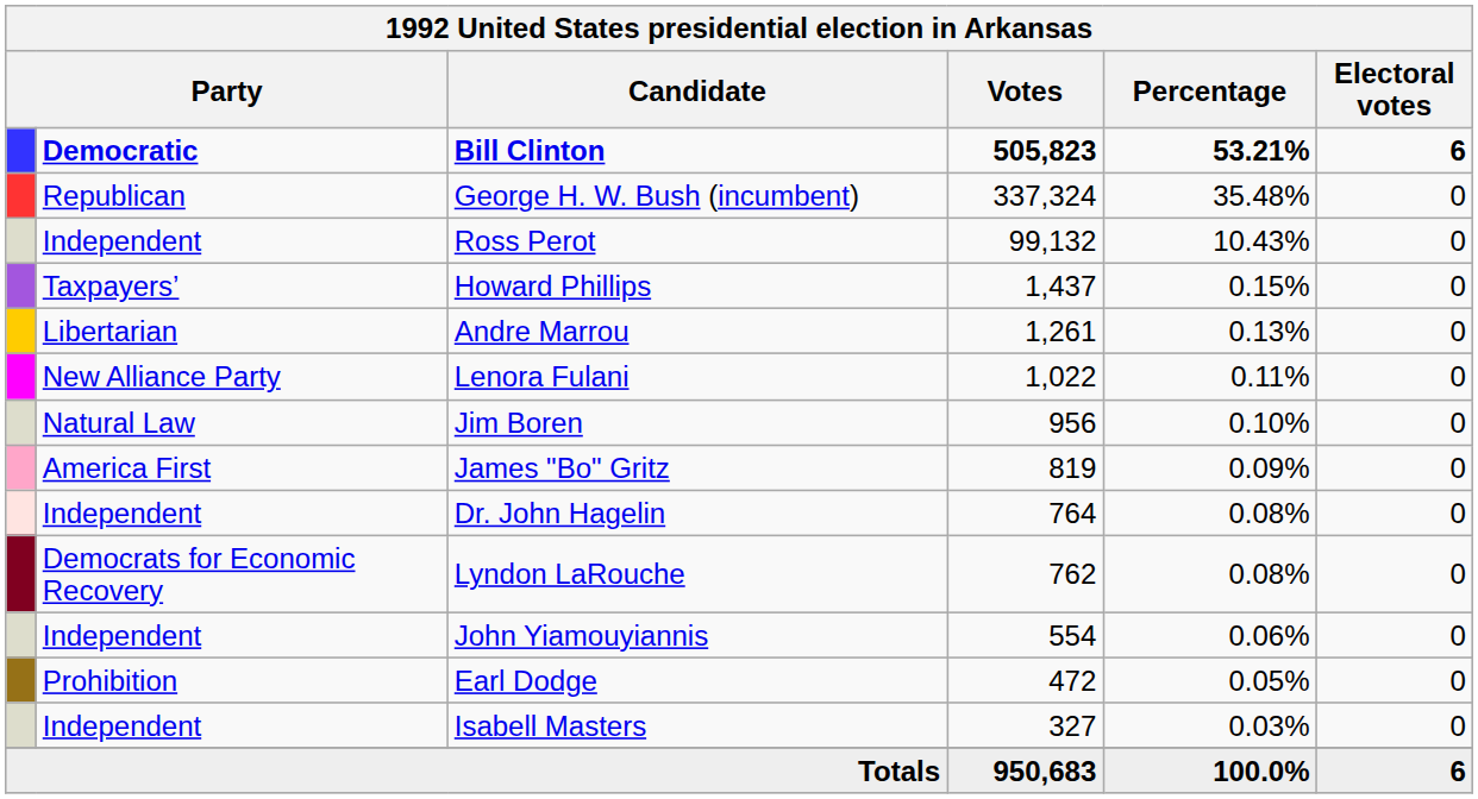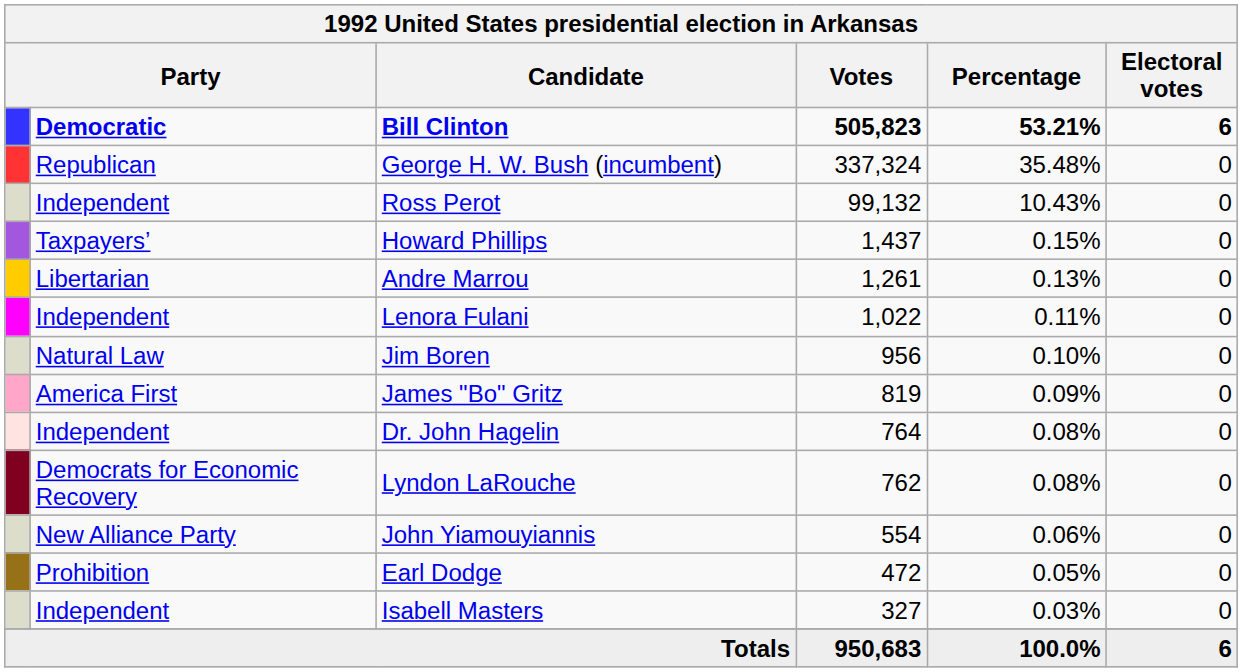Lenora Fulani | column 2: New Alliance Party -> Independent
John Yiamouyiannis | column 2: Independent -> New Alliance Party
